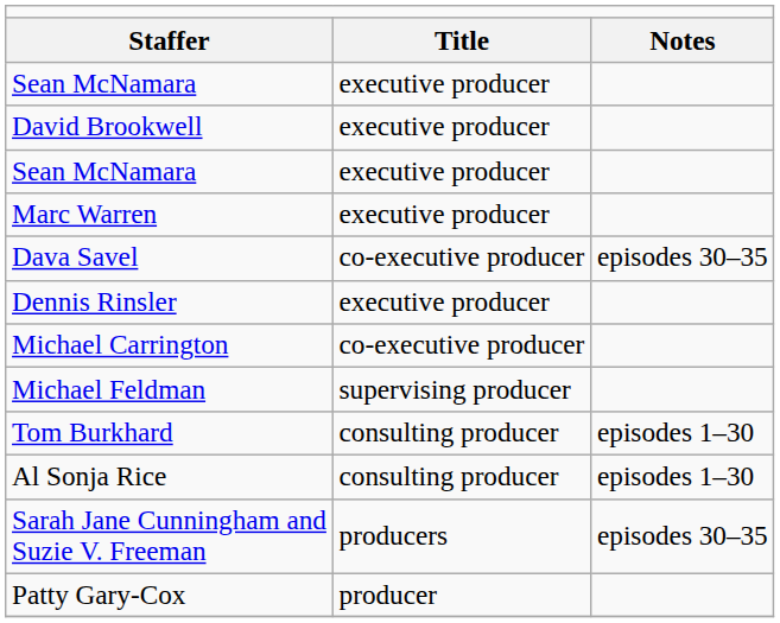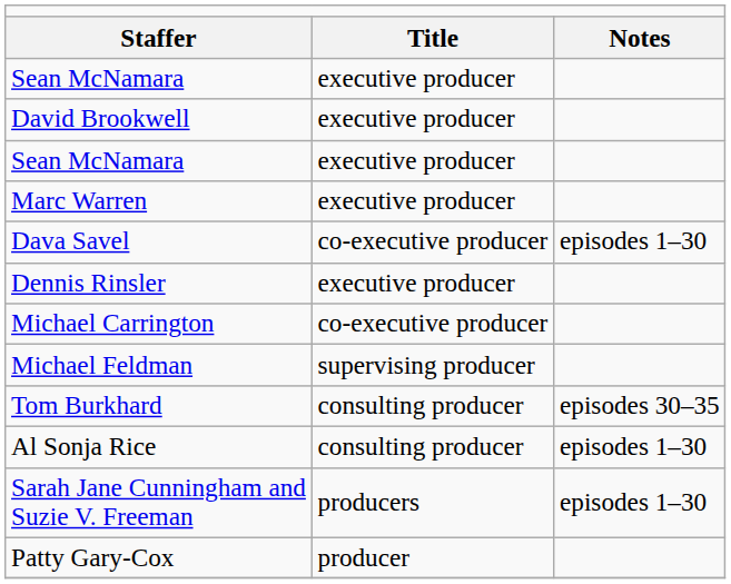Dava Savel | column 3: episodes 30–35 -> episodes 1–30
Tom Burkhard | column 3: episodes 1–30 -> episodes 30–35
Sarah Jane Cunningham and Suzie V. Freeman | column 3: episodes 30–35 -> episodes 1–30
